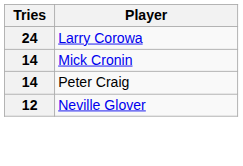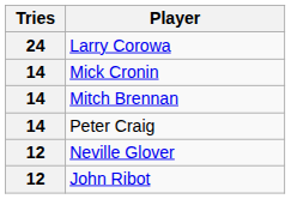+ row: 14 | Mitch Brennan
+ row: 12 | John Ribot
